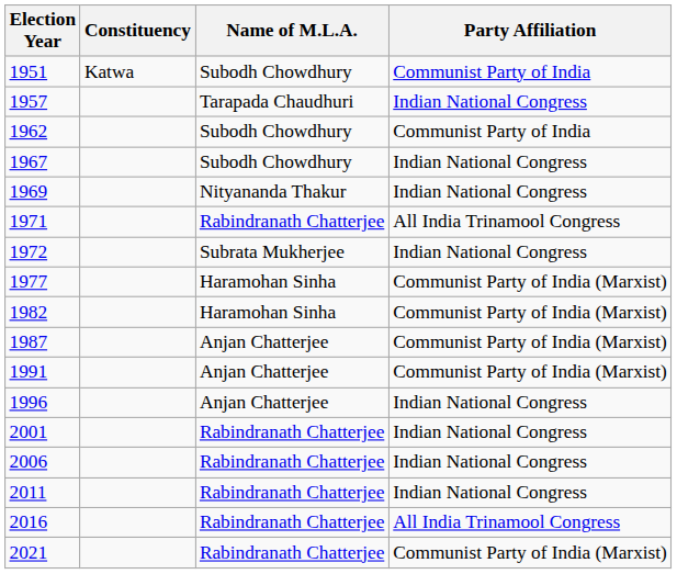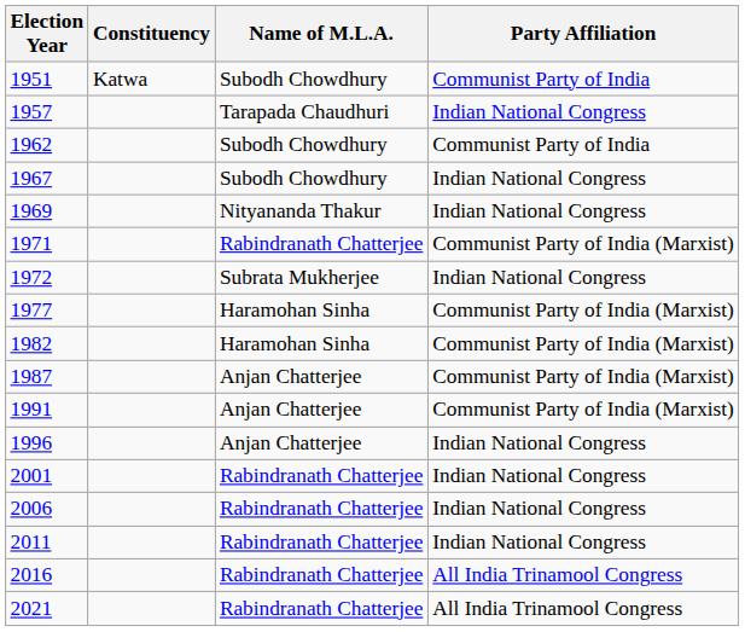1971 | Party Affiliation: All India Trinamool Congress -> Communist Party of India (Marxist)
2021 | Party Affiliation: Communist Party of India (Marxist) -> All India Trinamool Congress
